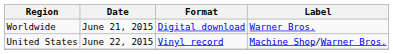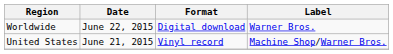Worldwide | Date: June 21, 2015 -> June 22, 2015
United States | Date: June 22, 2015 -> June 21, 2015
